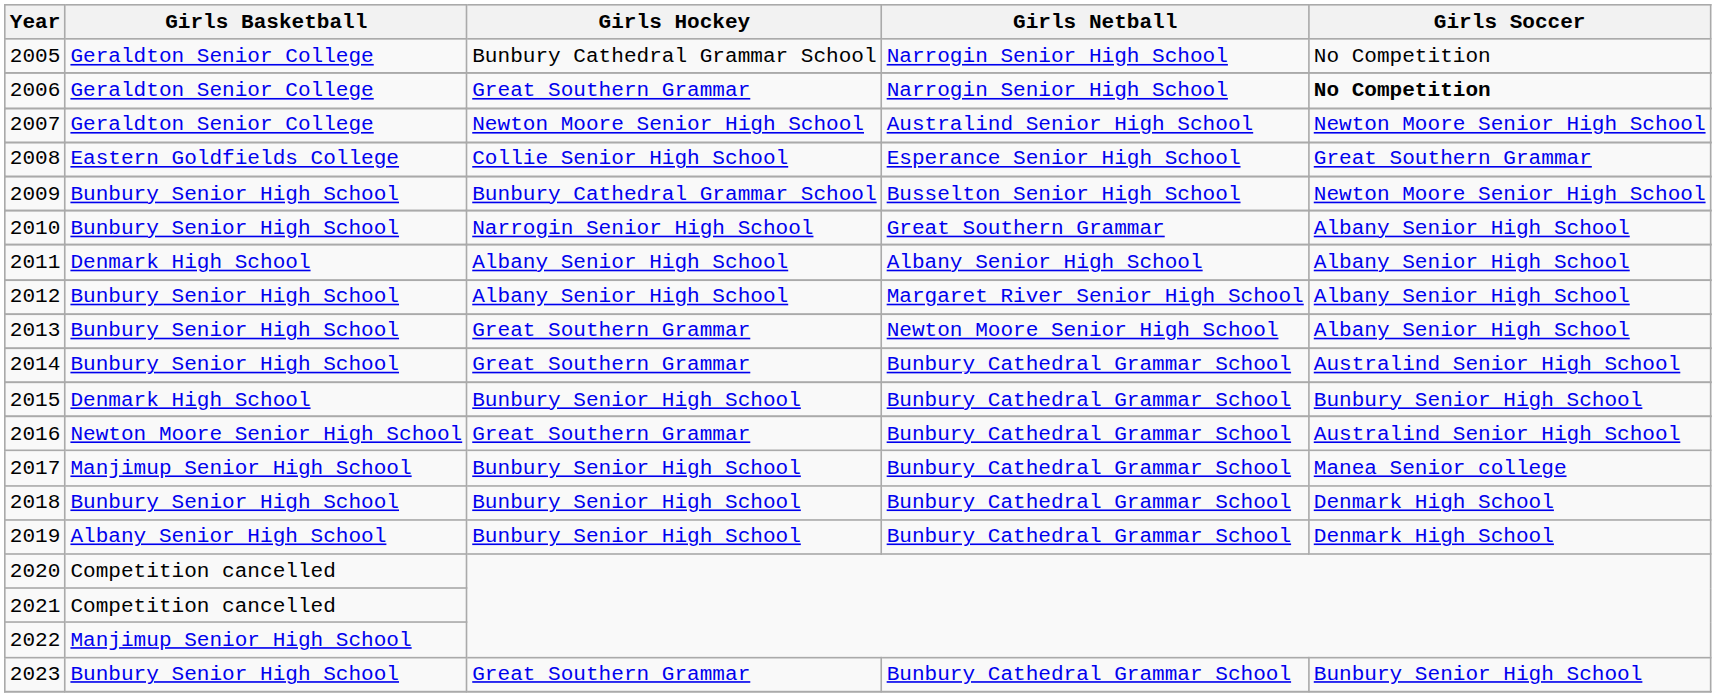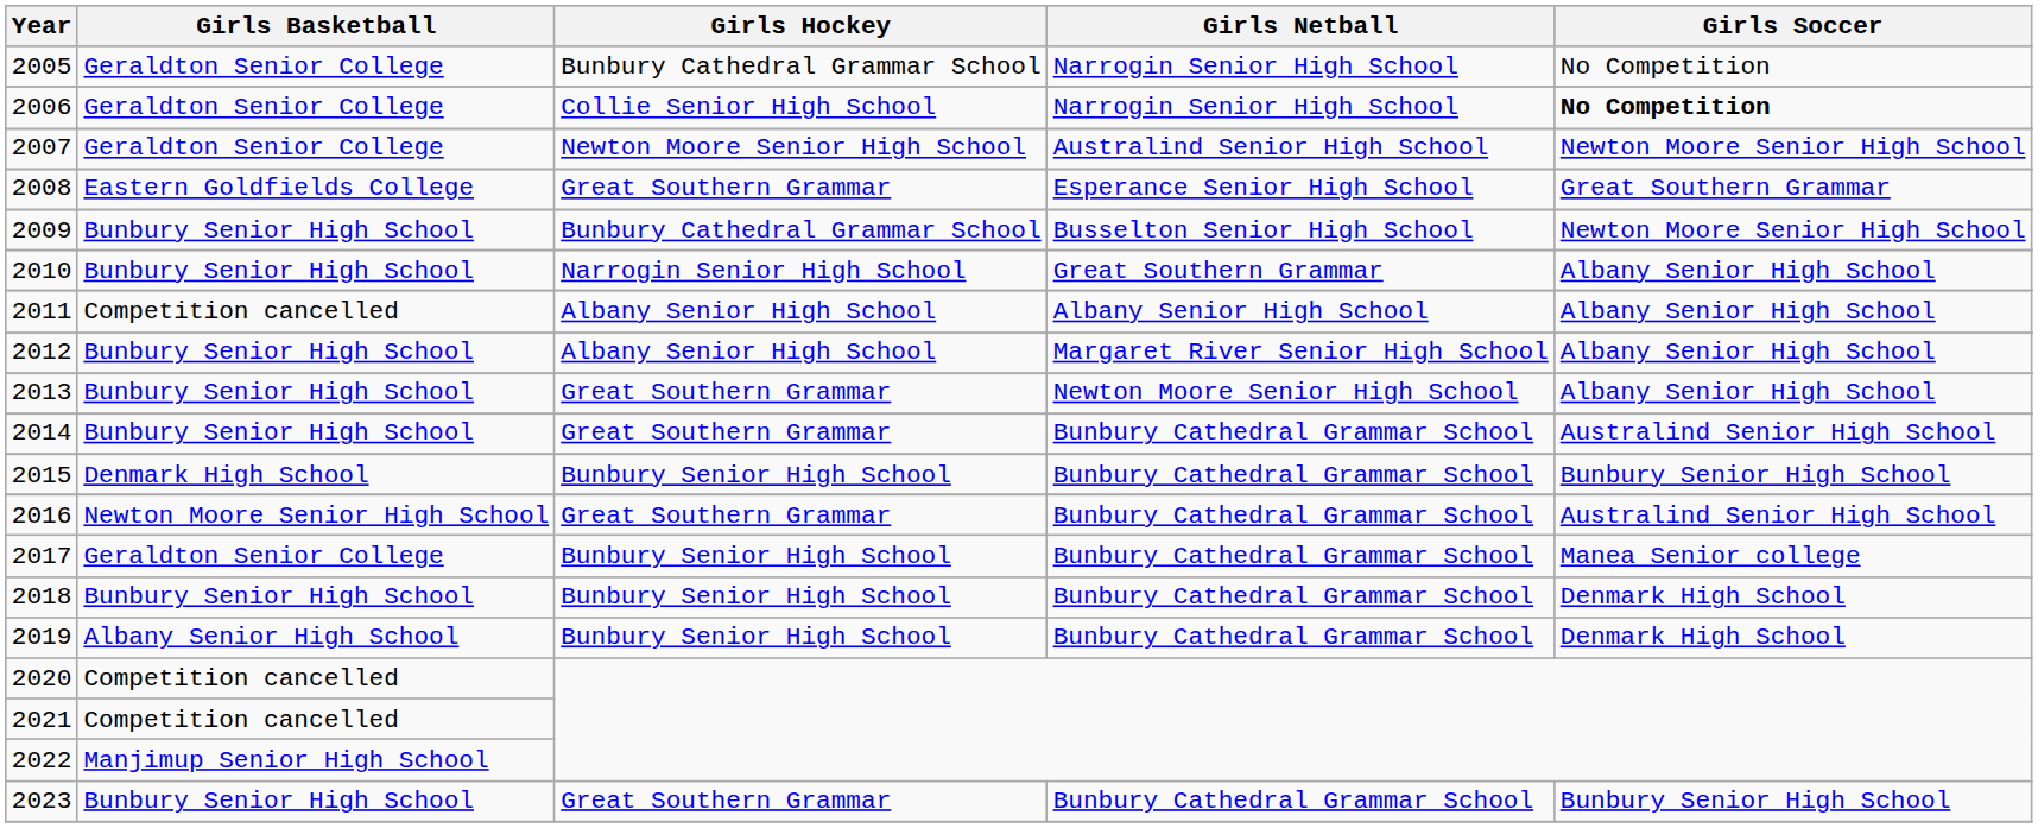2006 | Girls Hockey: Great Southern Grammar -> Collie Senior High School
2008 | Girls Hockey: Collie Senior High School -> Great Southern Grammar
2011 | Girls Basketball: Denmark High School -> Competition cancelled
2017 | Girls Basketball: Manjimup Senior High School -> Geraldton Senior College
